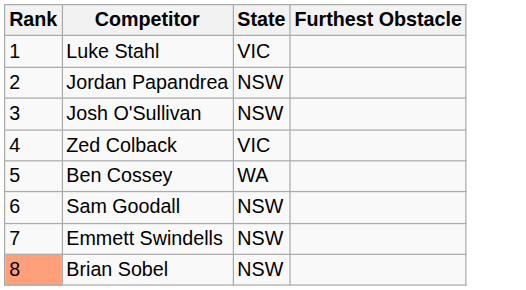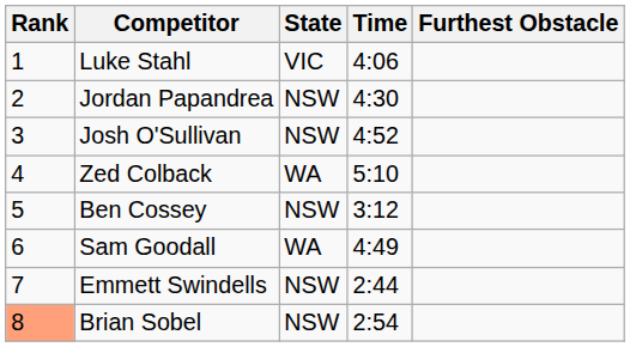+ column: Time | 4:06 | 4:30 | 4:52 | 5:10 | 3:12 | 4:49 | 2:44 | 2:54
Zed Colback | State: VIC -> WA
Ben Cossey | State: WA -> NSW
Sam Goodall | State: NSW -> WA
